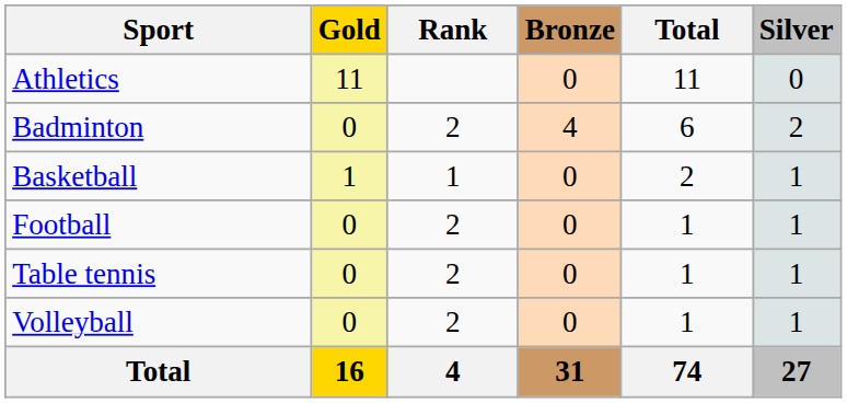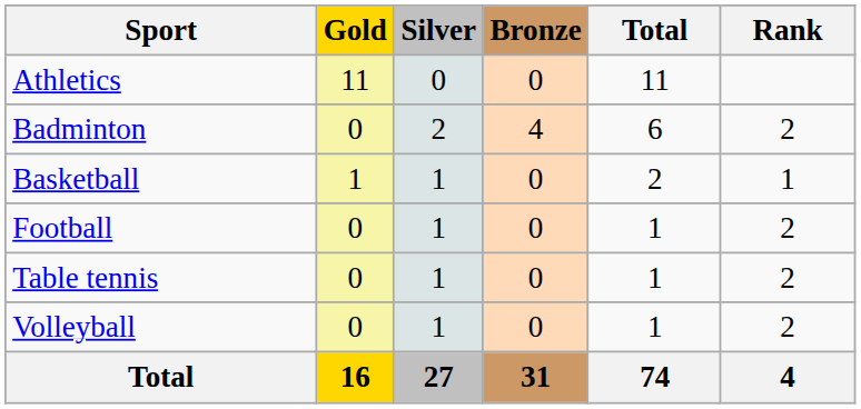columns swapped: Silver <-> Rank
